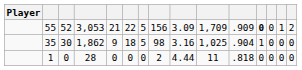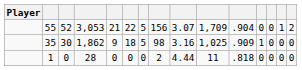55 | column 9: 3.09 -> 3.07
55 | column 11: .909 -> .904
55 | column 12: bold -> normal
35 | column 11: .904 -> .909
